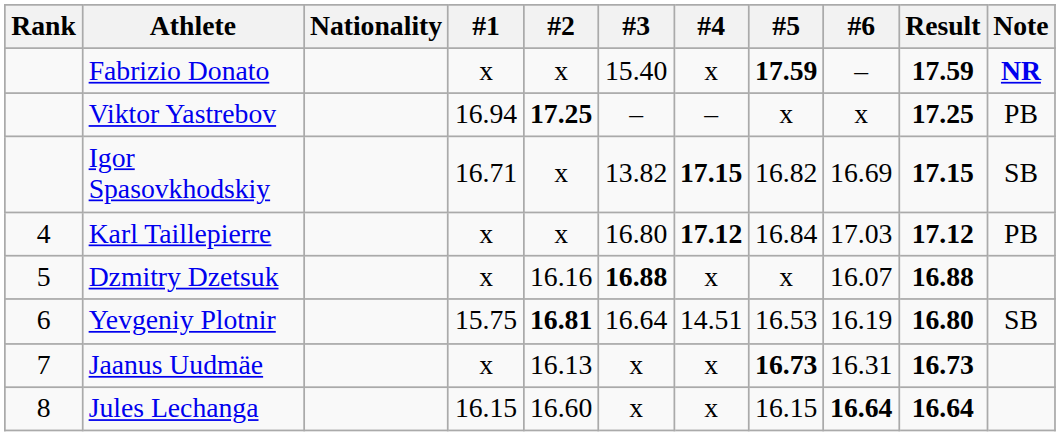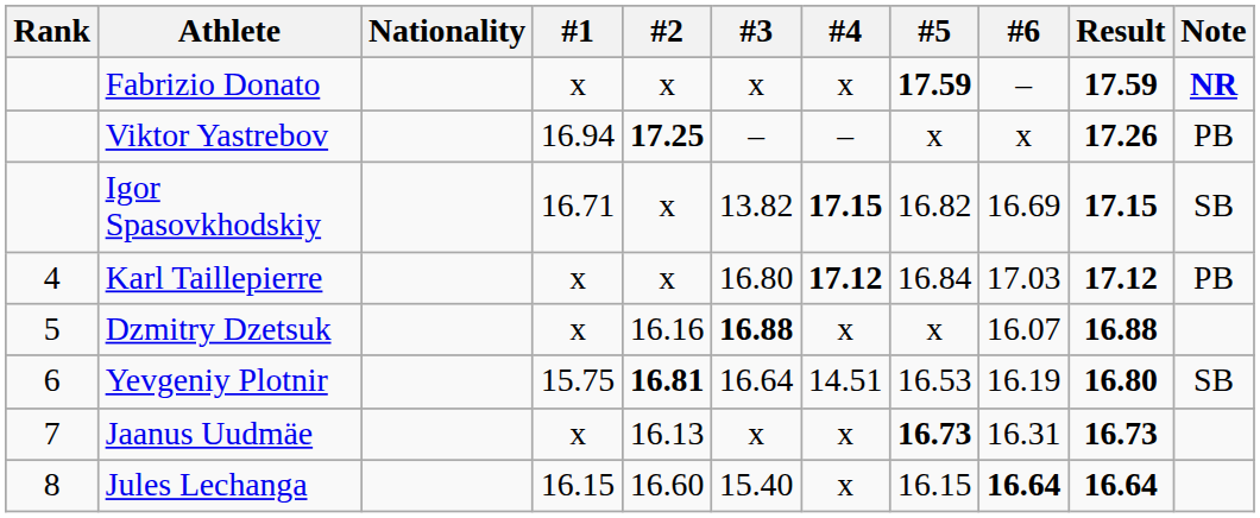Fabrizio Donato | #3: 15.40 -> x
Viktor Yastrebov | Result: 17.25 -> 17.26
Jules Lechanga | #3: x -> 15.40
